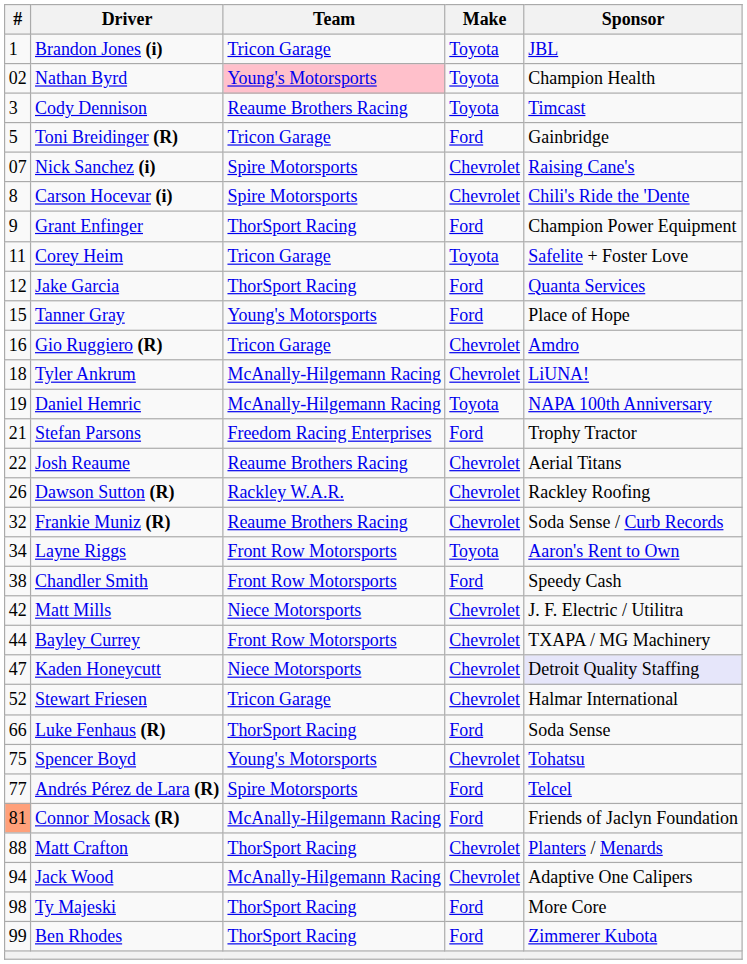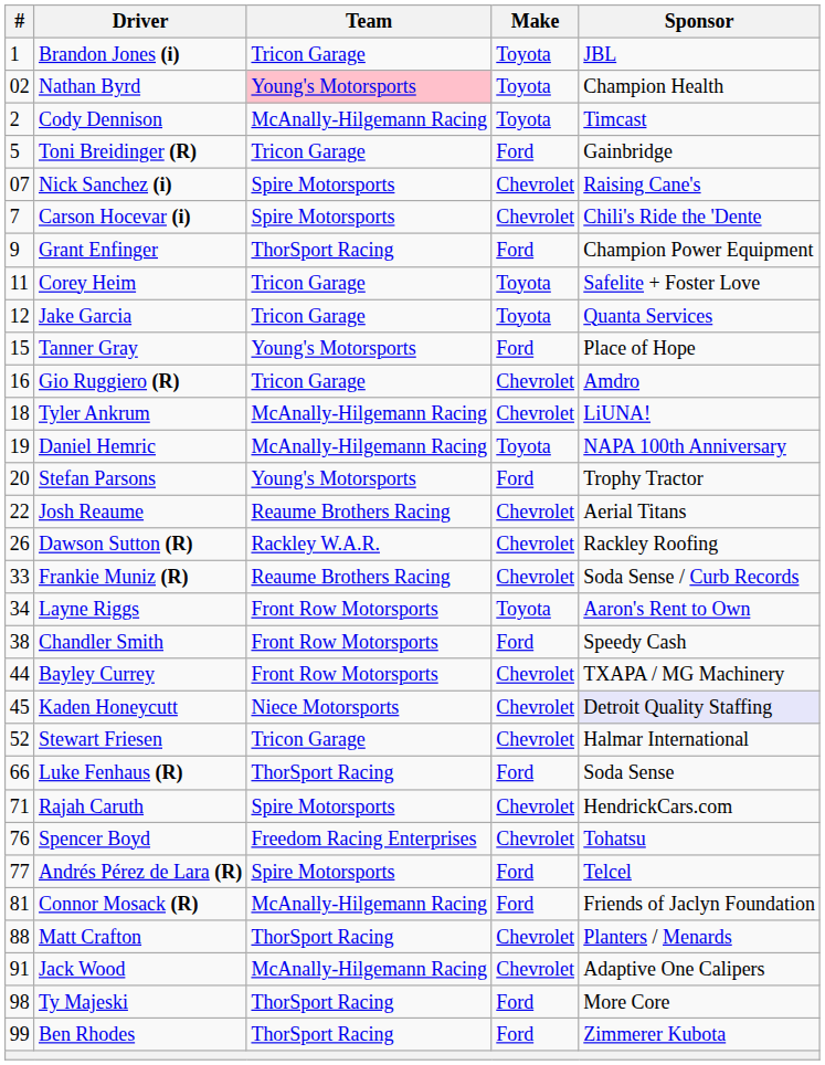Cody Dennison | #: 3 -> 2
Cody Dennison | Team: Reaume Brothers Racing -> McAnally-Hilgemann Racing
Carson Hocevar (i) | #: 8 -> 7
Jake Garcia | Team: ThorSport Racing -> Tricon Garage
Jake Garcia | Make: Ford -> Toyota
Stefan Parsons | #: 21 -> 20
Stefan Parsons | Team: Freedom Racing Enterprises -> Young's Motorsports
Frankie Muniz (R) | #: 32 -> 33
- row: 42 | Matt Mills | Niece Motorsports | Chevrolet | J. F. Electric / Utilitra
Kaden Honeycutt | #: 47 -> 45
+ row: 71 | Rajah Caruth | Spire Motorsports | Chevrolet | HendrickCars.com
Spencer Boyd | #: 75 -> 76
Spencer Boyd | Team: Young's Motorsports -> Freedom Racing Enterprises
Connor Mosack (R) | #: lightsalmon background -> no background
Jack Wood | #: 94 -> 91
